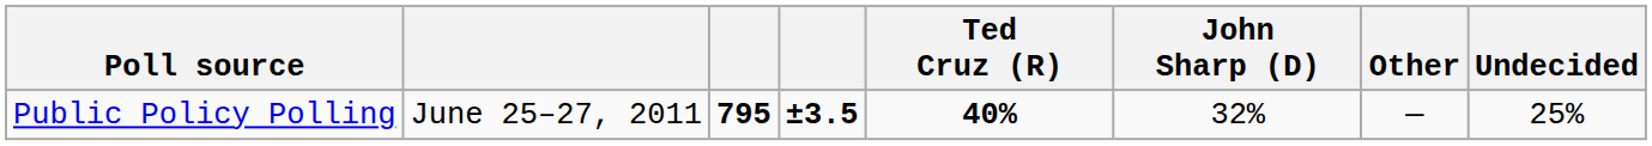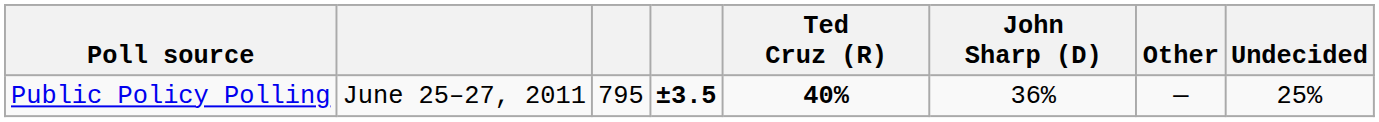Public Policy Polling | column 3: bold -> normal
Public Policy Polling | John Sharp (D): 32% -> 36%
